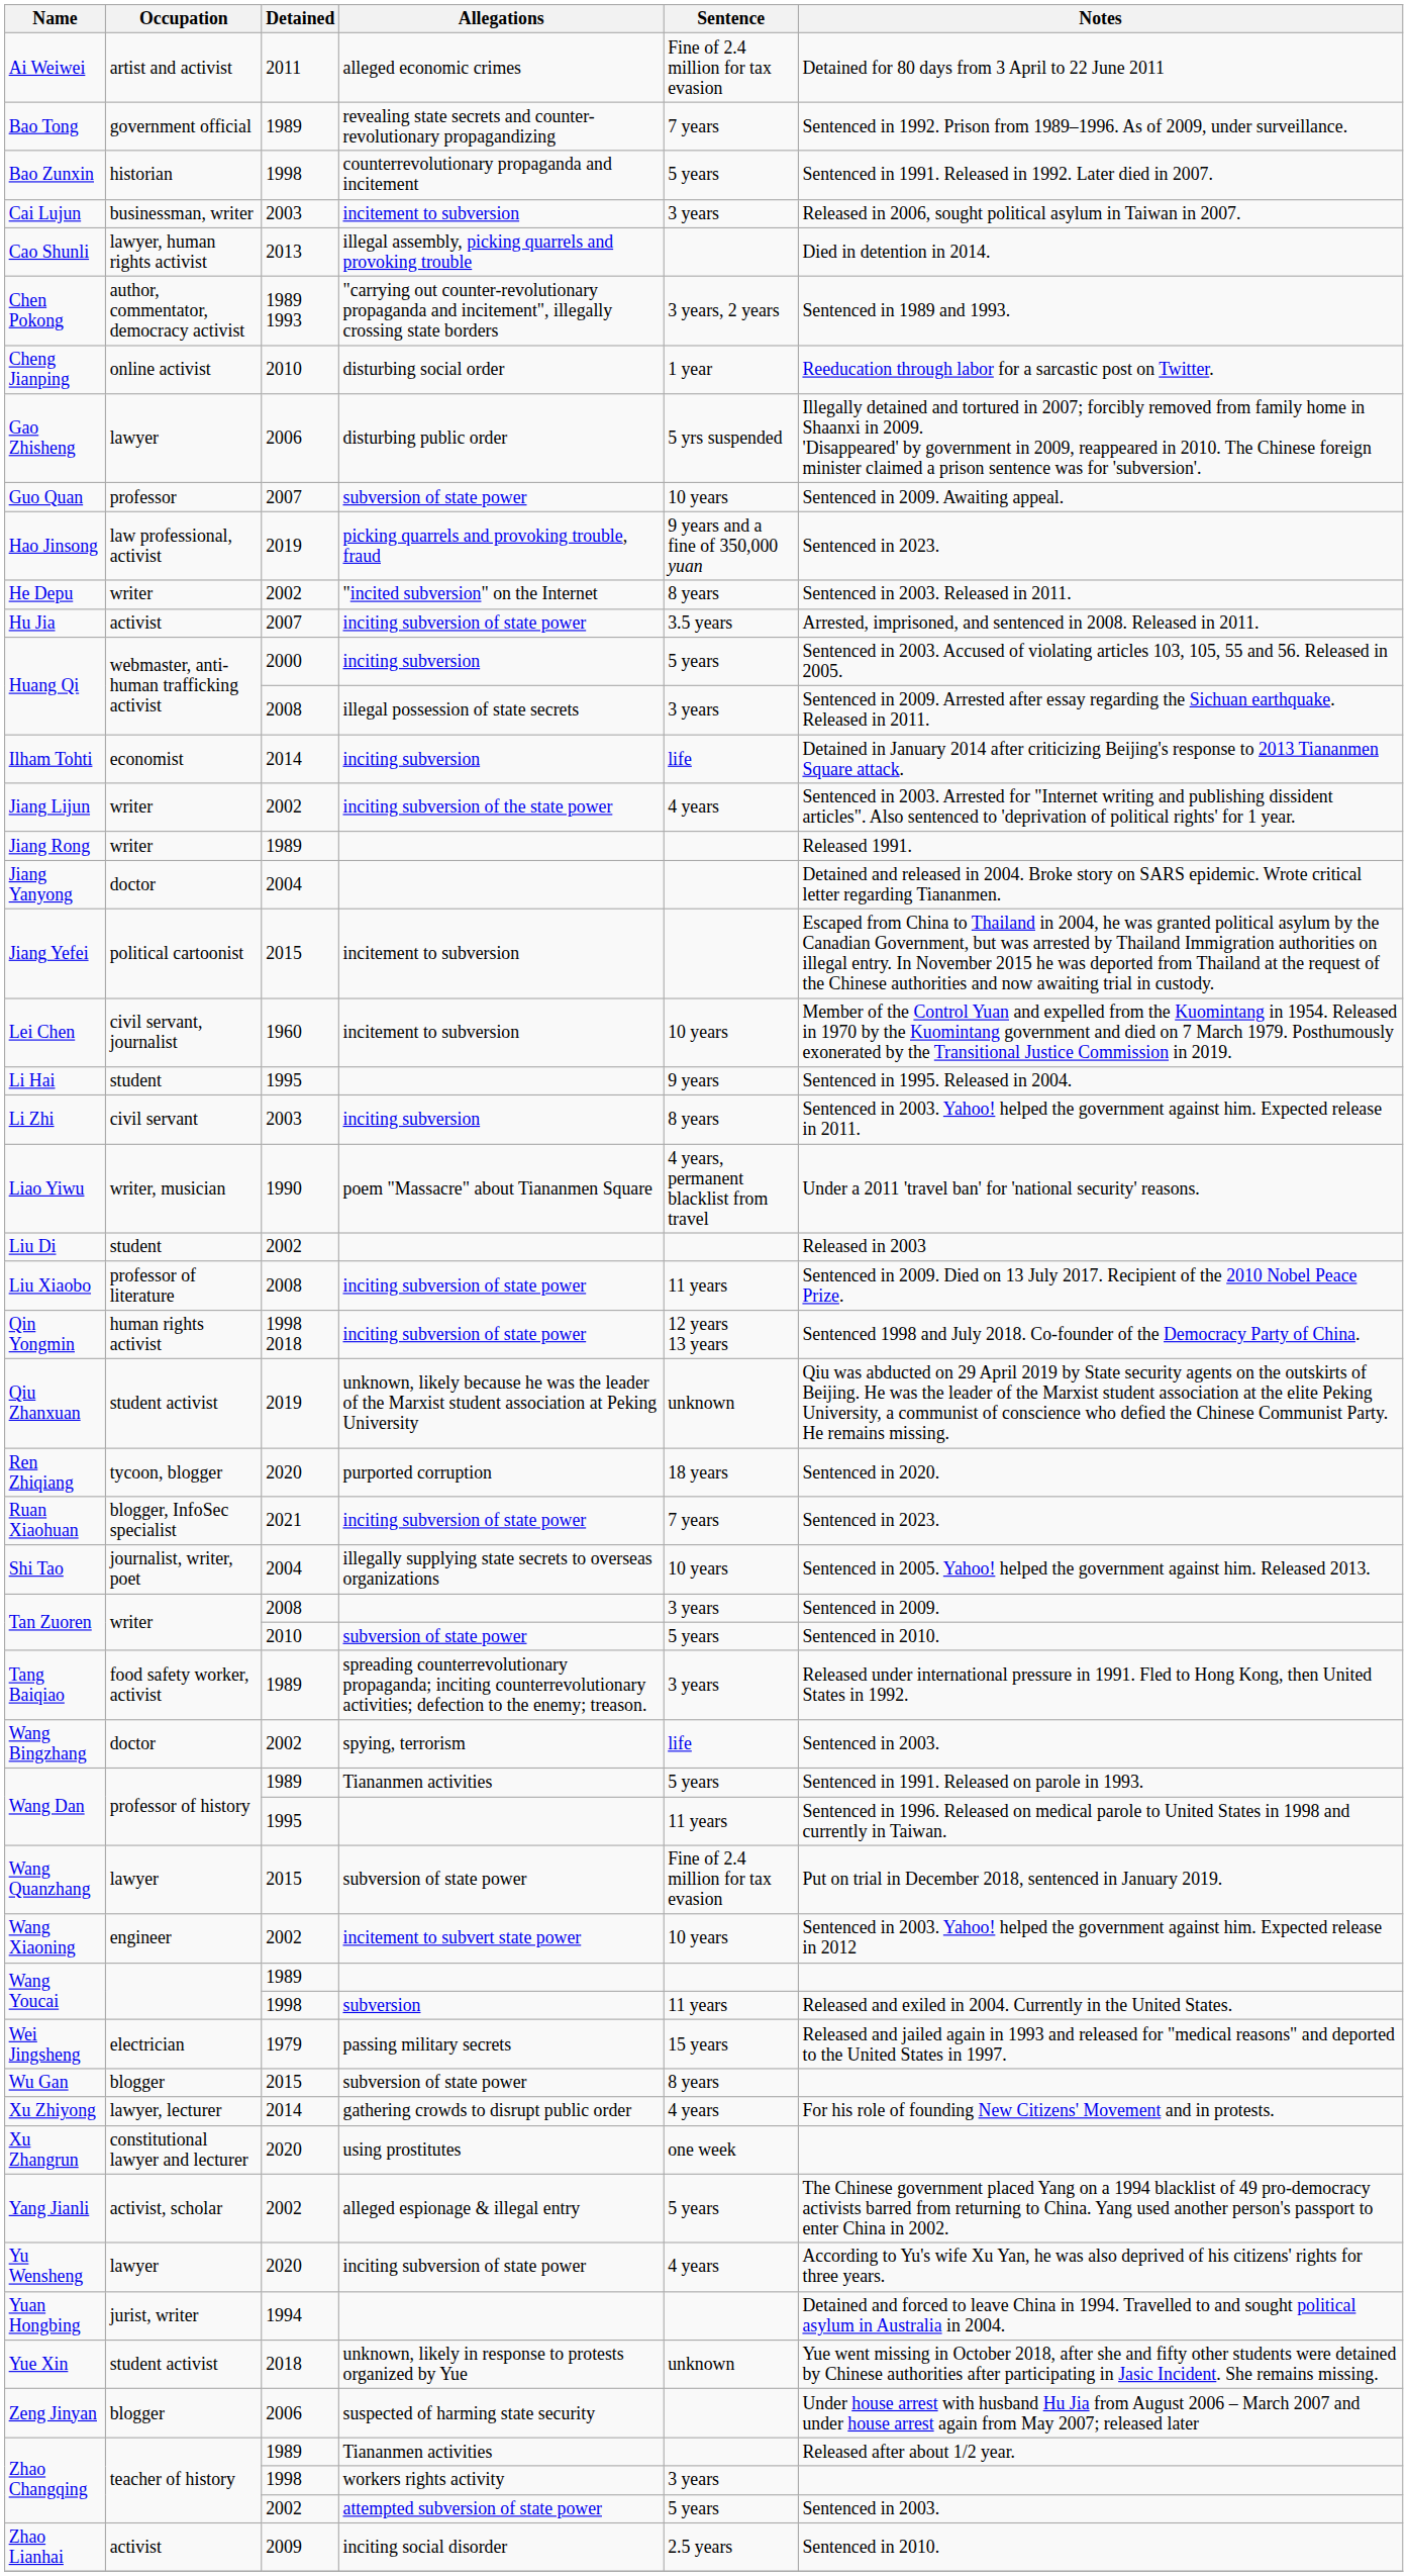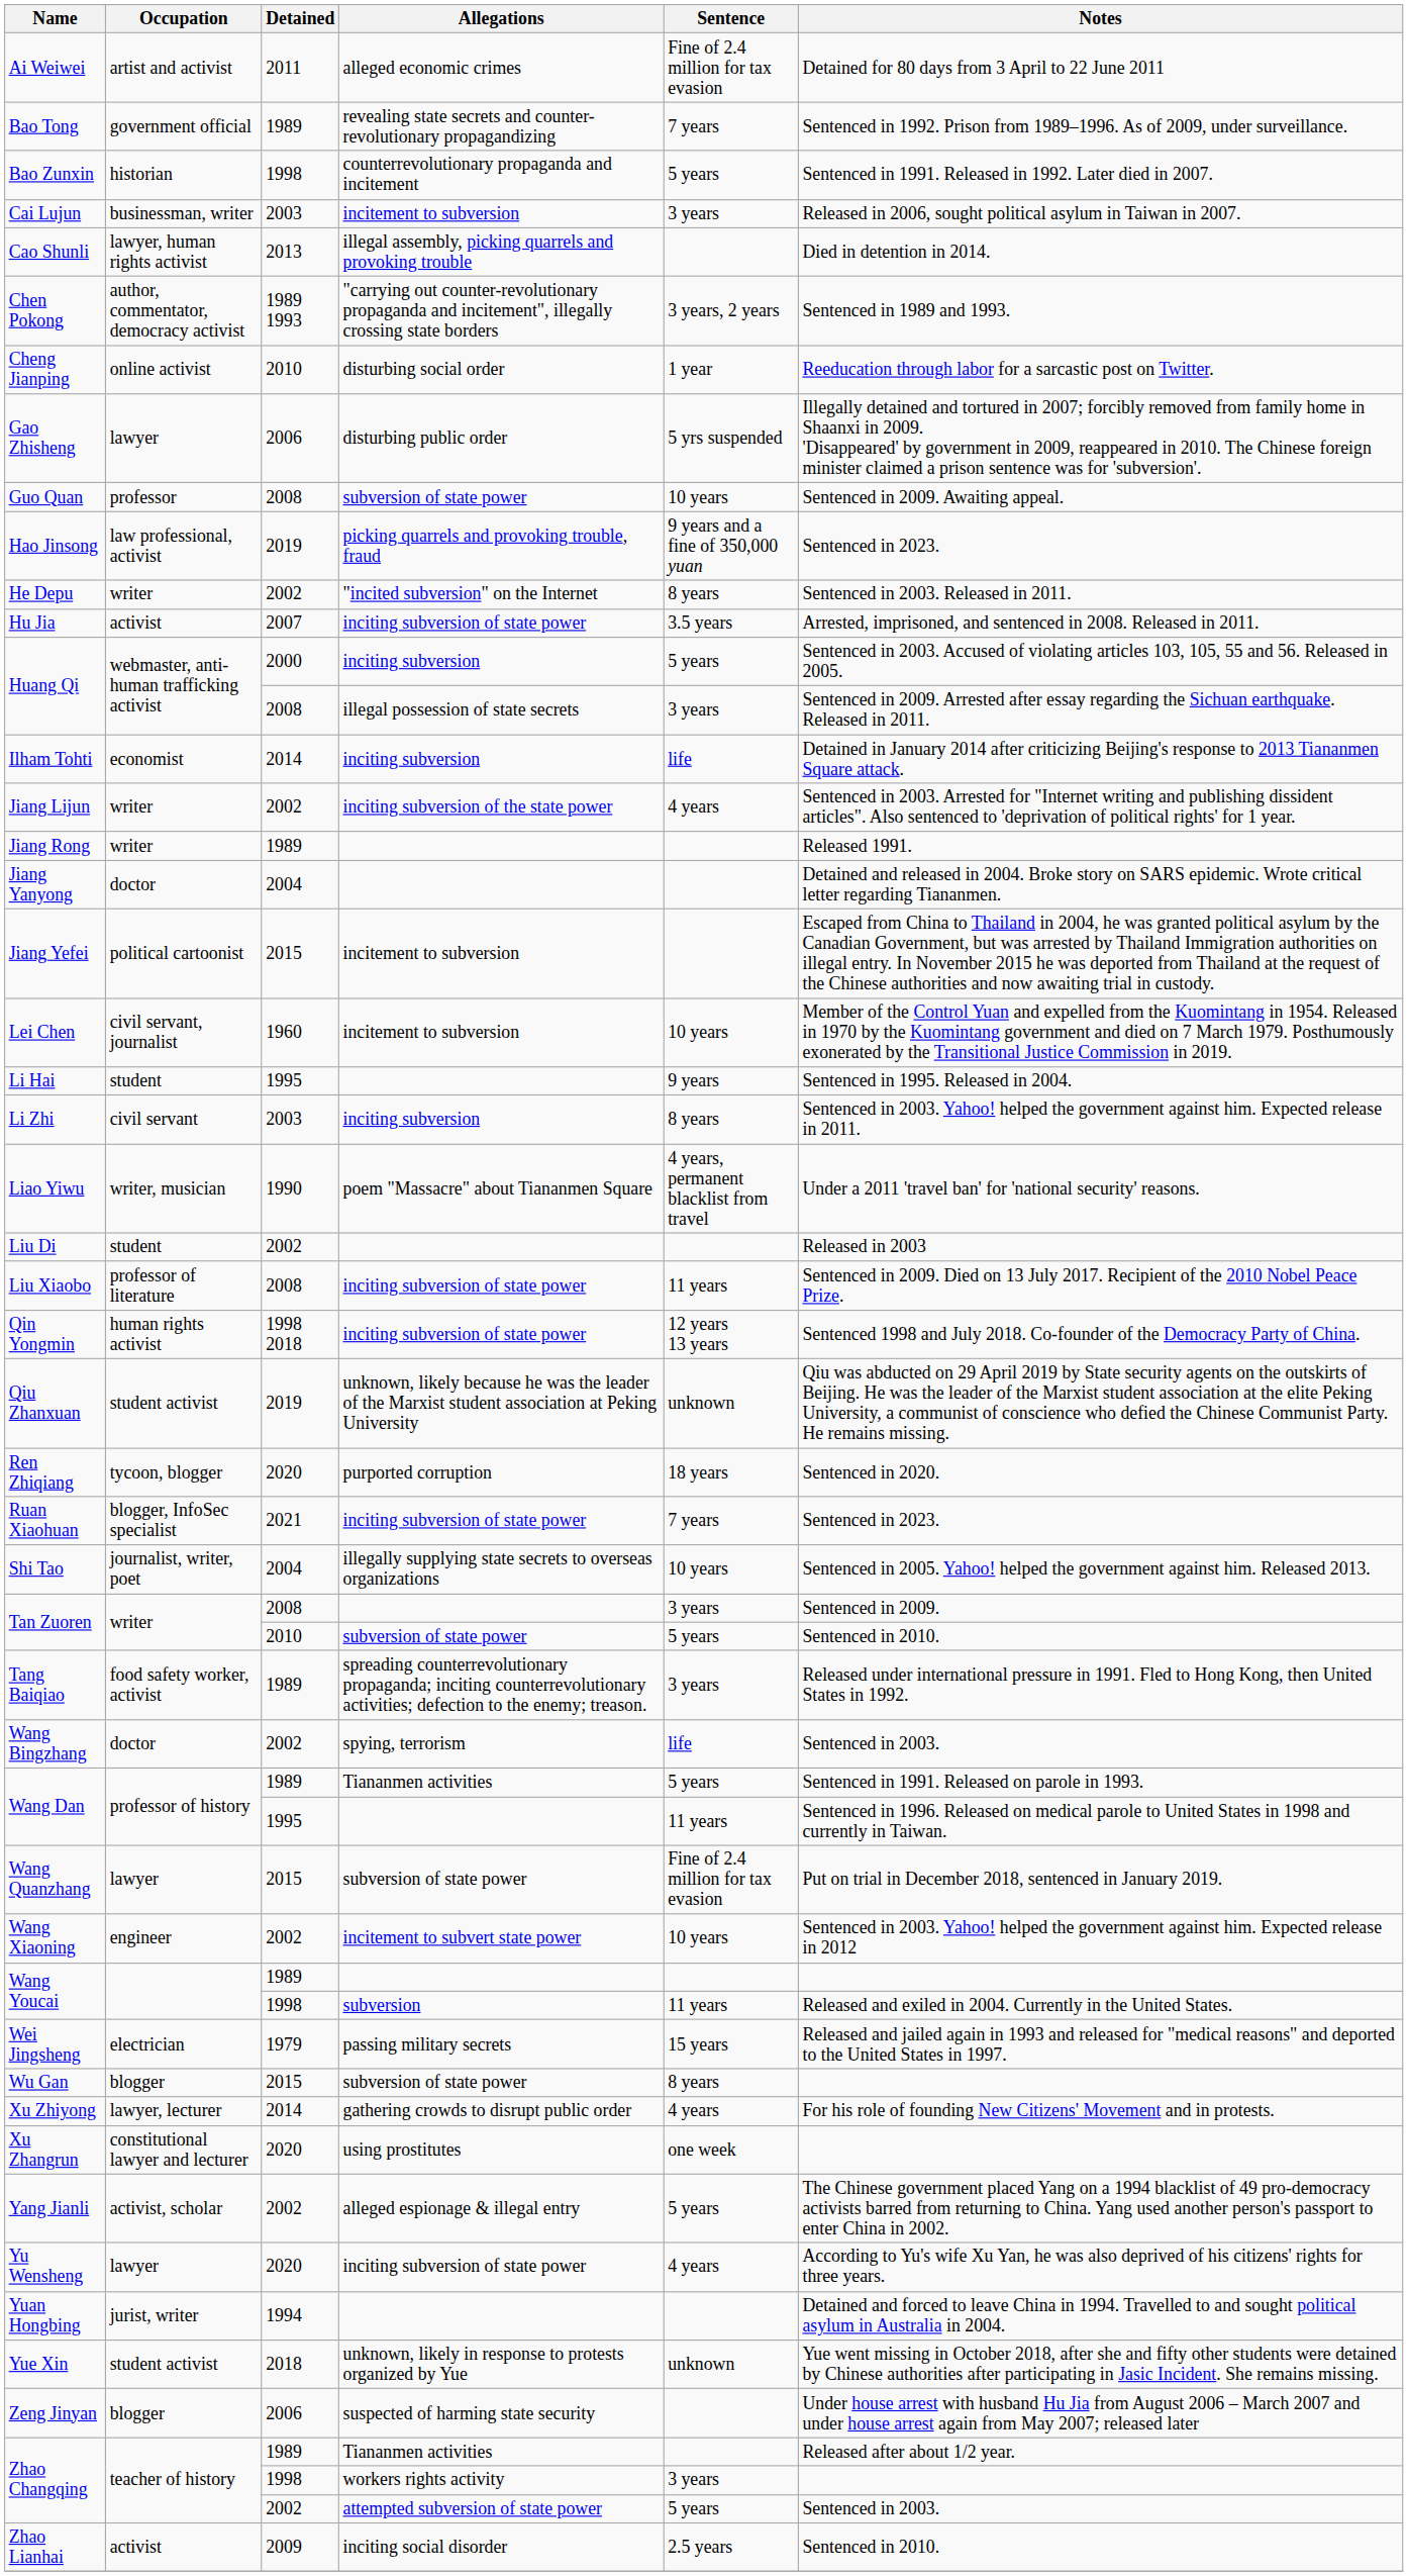Guo Quan | Detained: 2007 -> 2008
